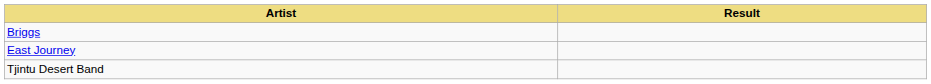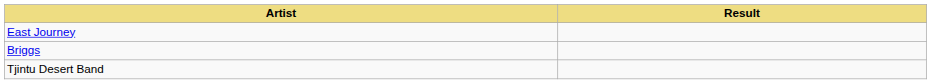rows swapped: East Journey <-> Briggs
